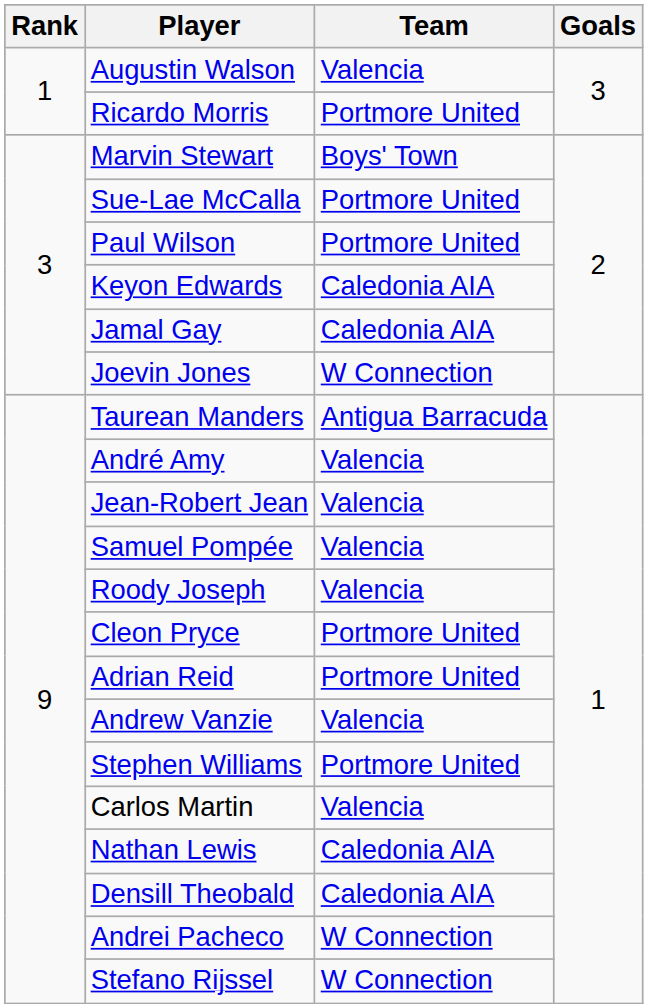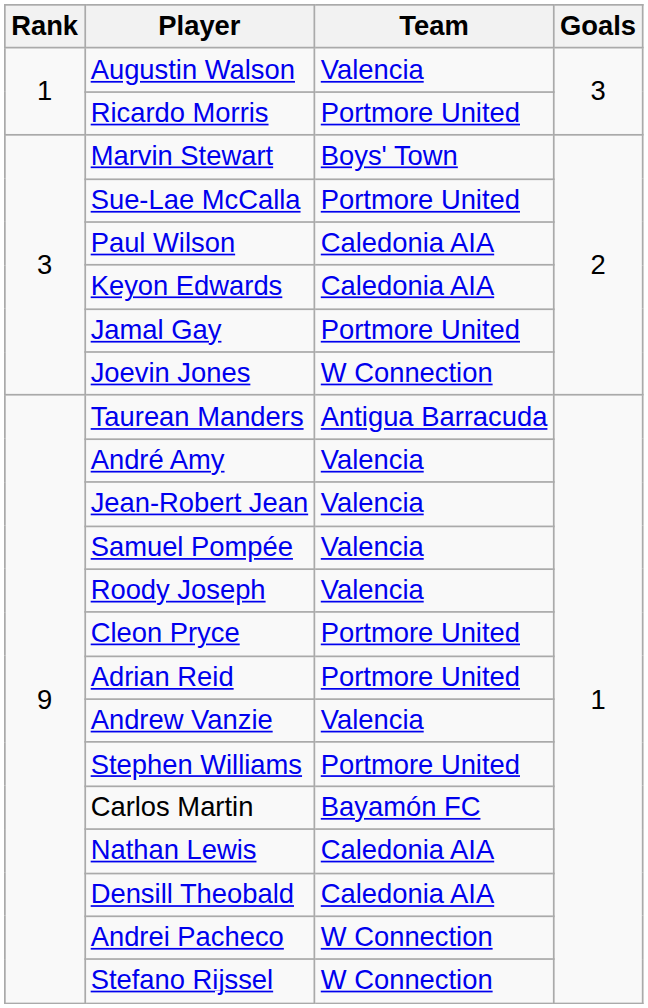Paul Wilson | Team: Portmore United -> Caledonia AIA
Jamal Gay | Team: Caledonia AIA -> Portmore United
Carlos Martin | Team: Valencia -> Bayamón FC
